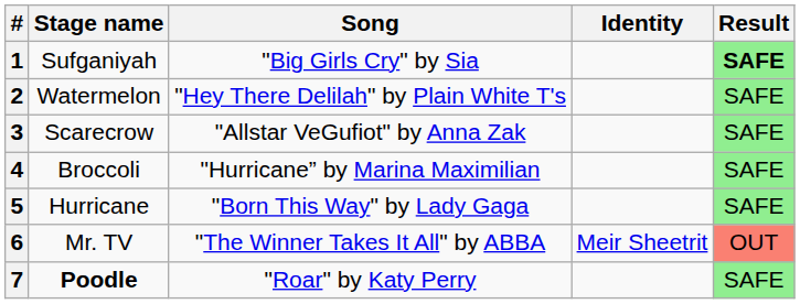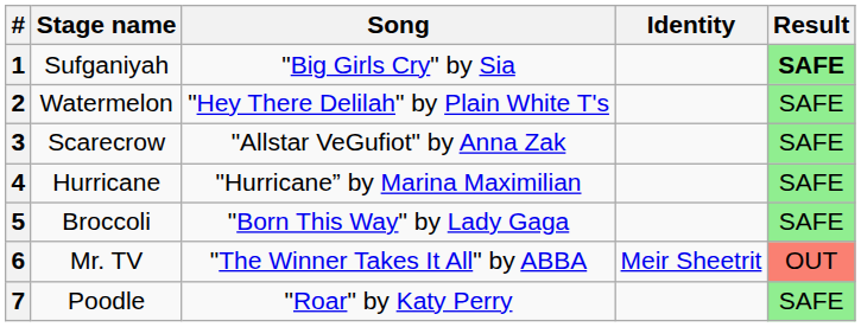4 | Stage name: Broccoli -> Hurricane
5 | Stage name: Hurricane -> Broccoli
7 | Stage name: bold -> normal
